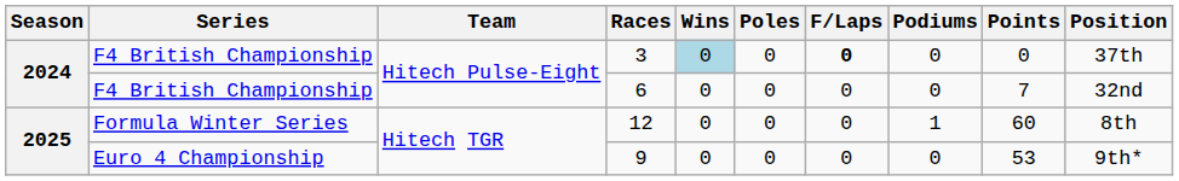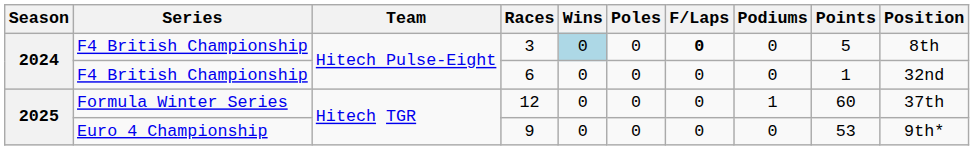3 | Points: 0 -> 5
3 | Position: 37th -> 8th
6 | Points: 7 -> 1
12 | Position: 8th -> 37th
